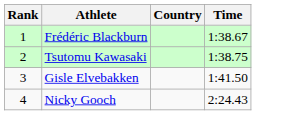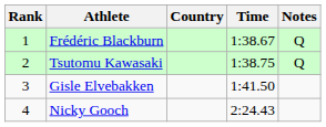+ column: Notes | Q | Q
